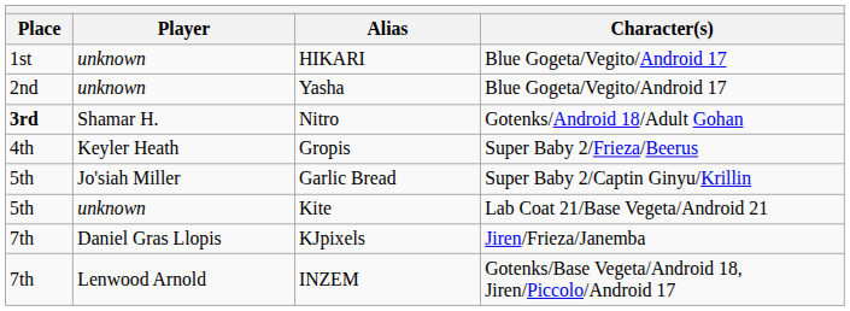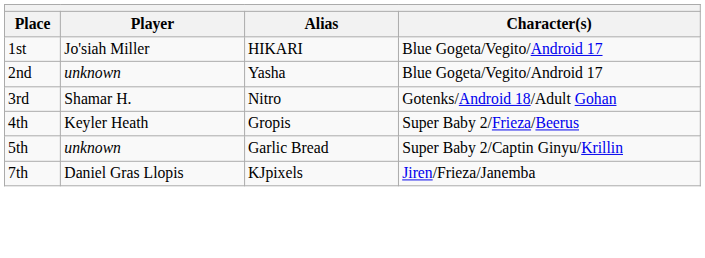HIKARI | Player: unknown -> Jo'siah Miller
Nitro | Place: bold -> normal
Garlic Bread | Player: Jo'siah Miller -> unknown
- row: 5th | unknown | Kite | Lab Coat 21/Base Vegeta/Android 21
- row: 7th | Lenwood Arnold | INZEM | Gotenks/Base Vegeta/Android 18, Jiren/Piccolo/Android 17
